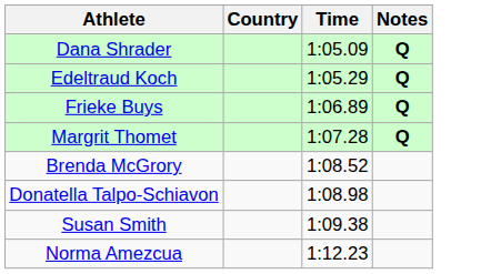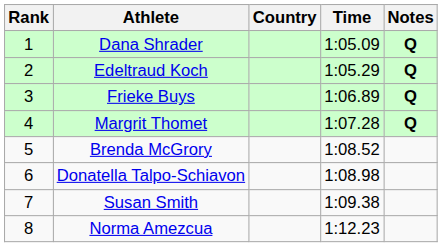+ column: Rank | 1 | 2 | 3 | 4 | 5 | 6 | 7 | 8
